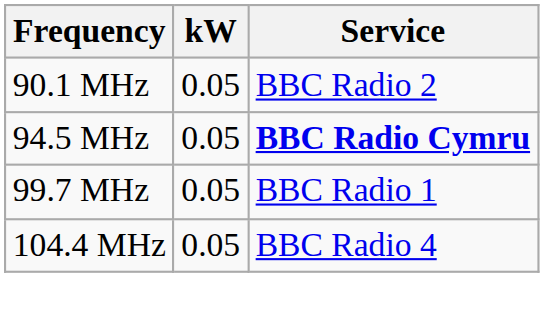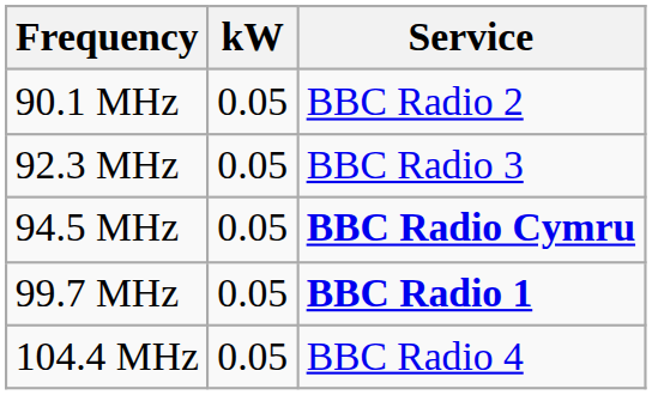+ row: 92.3 MHz | 0.05 | BBC Radio 3
99.7 MHz | Service: normal -> bold
